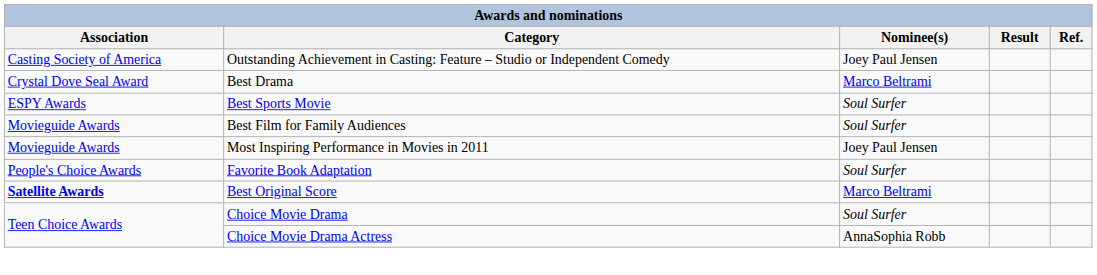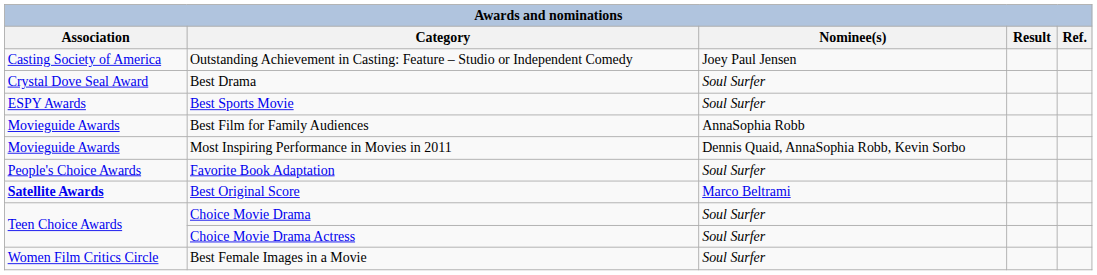Best Drama | Nominee(s): Marco Beltrami -> Soul Surfer
Best Film for Family Audiences | Nominee(s): Soul Surfer -> AnnaSophia Robb
Most Inspiring Performance in Movies in 2011 | Nominee(s): Joey Paul Jensen -> Dennis Quaid, AnnaSophia Robb, Kevin Sorbo
Choice Movie Drama Actress | Nominee(s): AnnaSophia Robb -> Soul Surfer
+ row: Women Film Critics Circle | Best Female Images in a Movie | Soul Surfer
